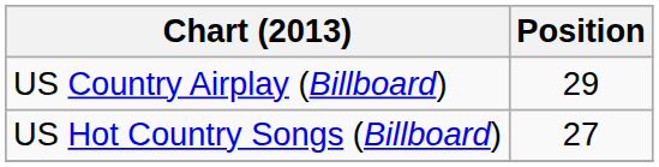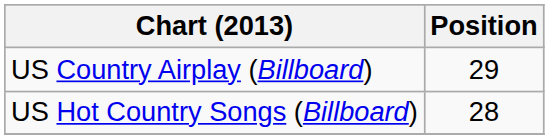US Hot Country Songs (Billboard) | Position: 27 -> 28
